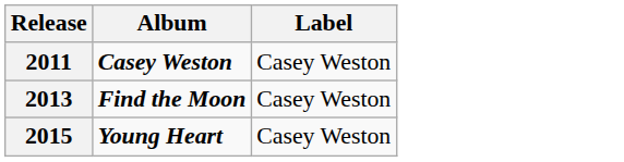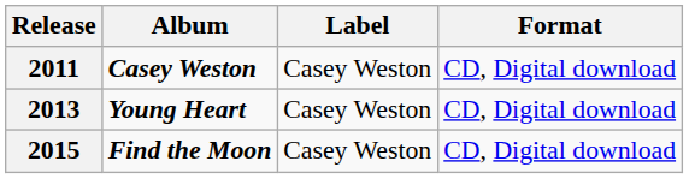+ column: Format | CD, Digital download | CD, Digital download | CD, Digital download
2013 | Album: Find the Moon -> Young Heart
2015 | Album: Young Heart -> Find the Moon
